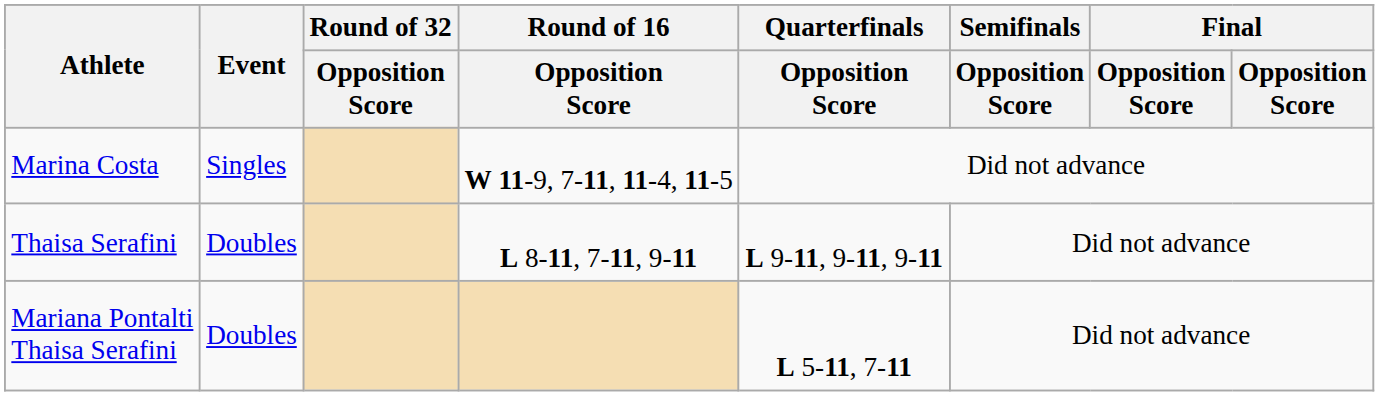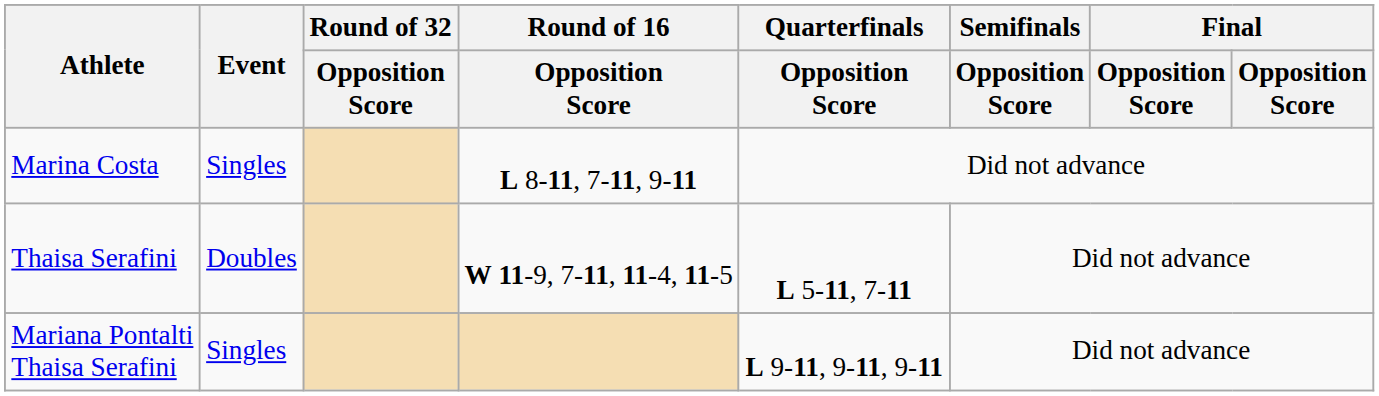Marina Costa | Round of 16 / Opposition Score: W 11-9, 7-11, 11-4, 11-5 -> L 8-11, 7-11, 9-11
Thaisa Serafini | Round of 16 / Opposition Score: L 8-11, 7-11, 9-11 -> W 11-9, 7-11, 11-4, 11-5
Thaisa Serafini | Quarterfinals / Opposition Score: L 9-11, 9-11, 9-11 -> L 5-11, 7-11
Mariana Pontalti Thaisa Serafini | Event: Doubles -> Singles
Mariana Pontalti Thaisa Serafini | Quarterfinals / Opposition Score: L 5-11, 7-11 -> L 9-11, 9-11, 9-11
